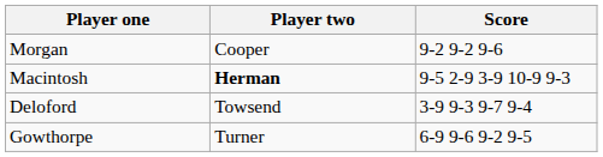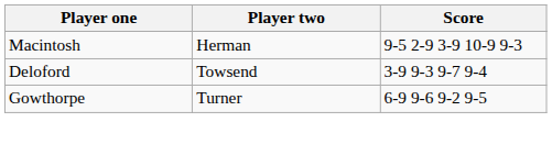- row: Morgan | Cooper | 9-2 9-2 9-6
Macintosh | Player two: bold -> normal
